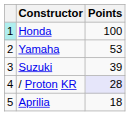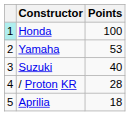Suzuki | Points: 39 -> 40
/ Proton KR | Points: lavender background -> no background
